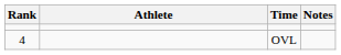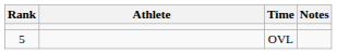OVL | Rank: 4 -> 5
